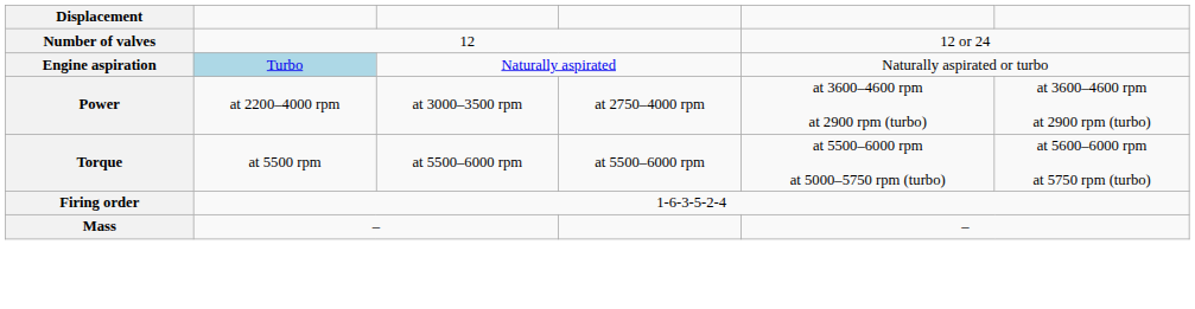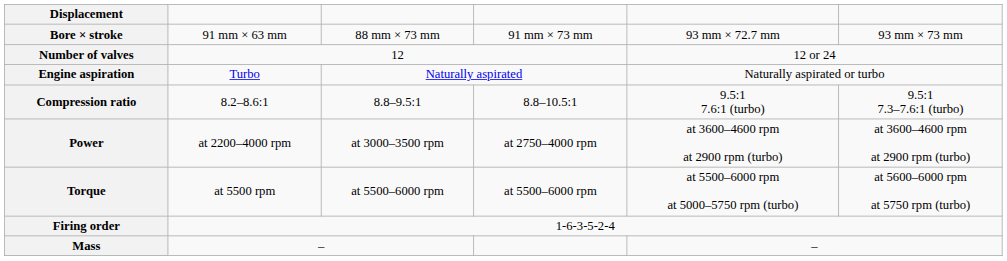+ row: Bore × stroke | 91 mm × 63 mm | 88 mm × 73 mm | 91 mm × 73 mm | 93 mm × 72.7 mm | 93 mm × 73 mm
Engine aspiration | column 2: lightblue background -> no background
+ row: Compression ratio | 8.2–8.6:1 | 8.8–9.5:1 | 8.8–10.5:1 | 9.5:1 7.6:1 (turbo) | 9.5:1 7.3–7.6:1 (turbo)
